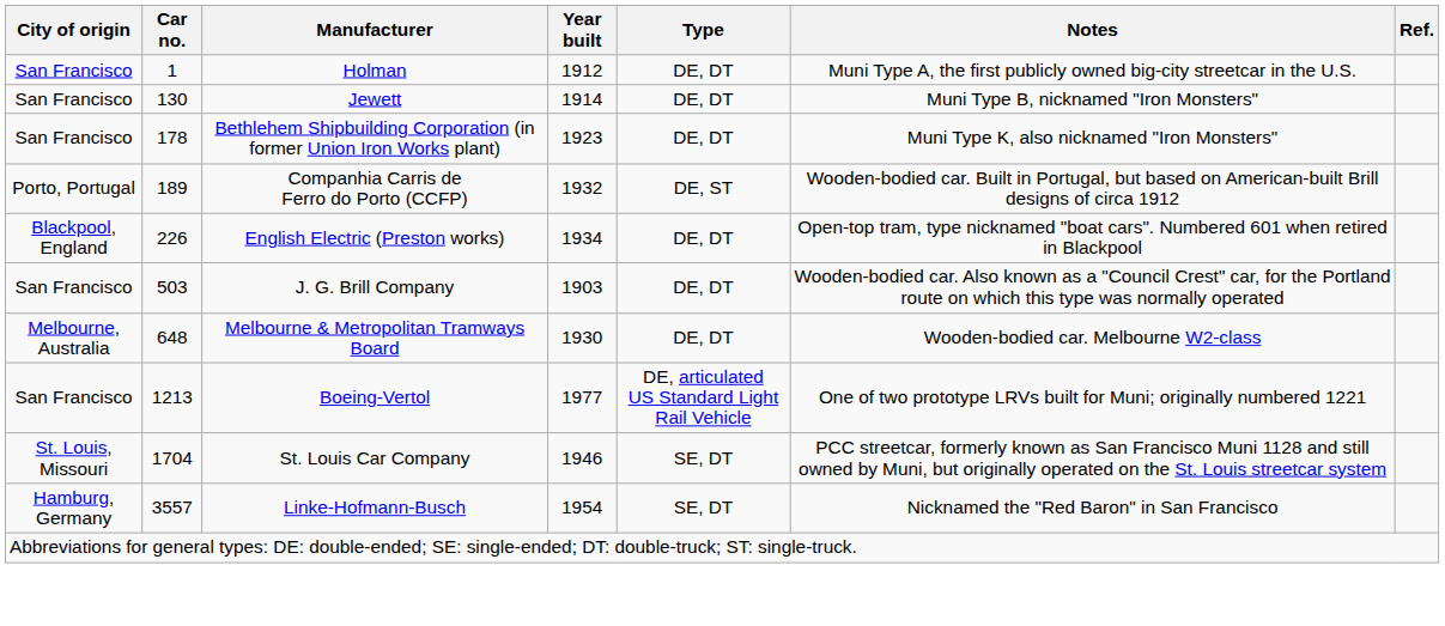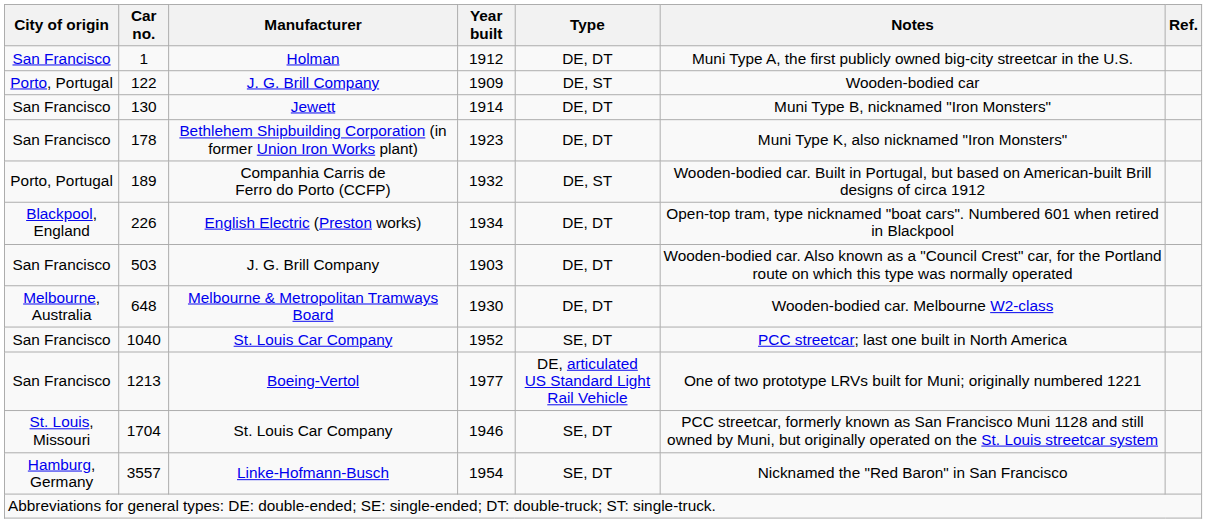+ row: Porto, Portugal | 122 | J. G. Brill Company | 1909 | DE, ST | Wooden-bodied car
+ row: San Francisco | 1040 | St. Louis Car Company | 1952 | SE, DT | PCC streetcar; last one built in North America
